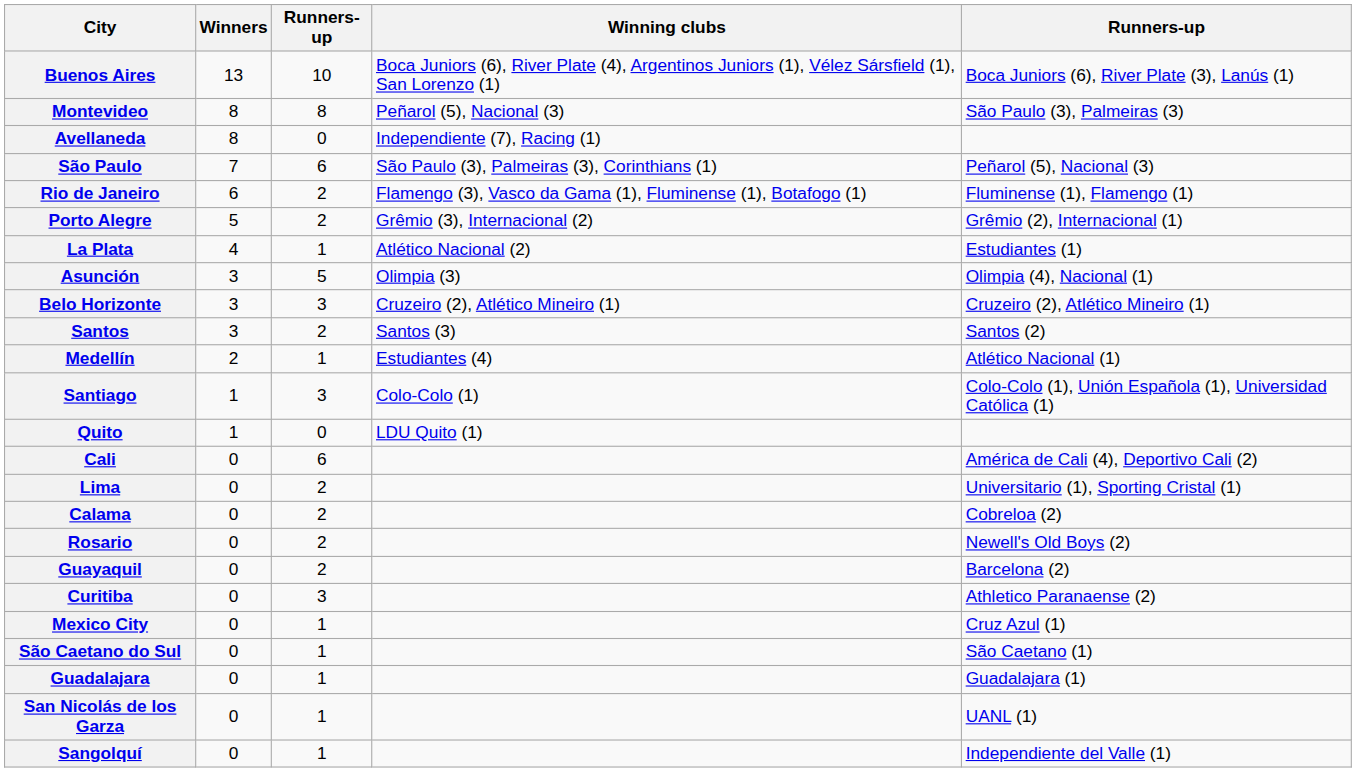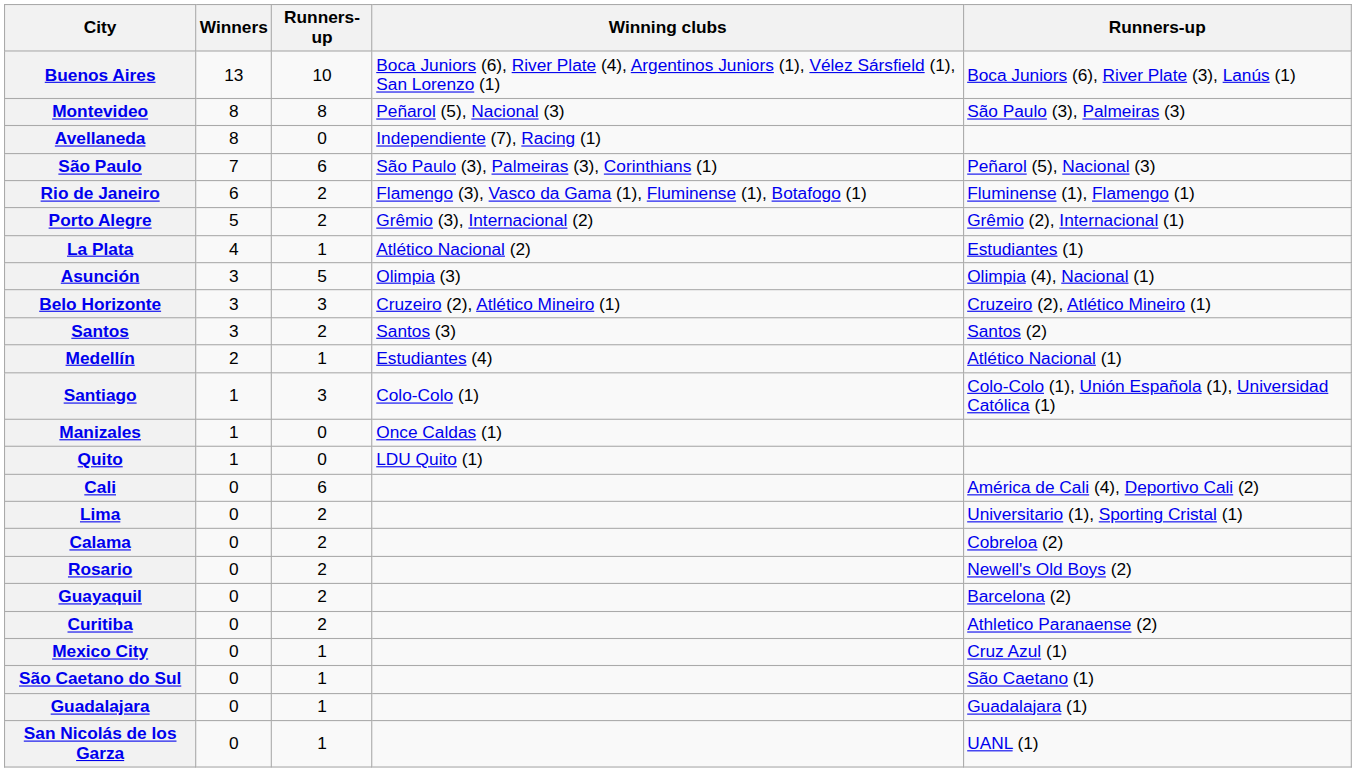+ row: Manizales | 1 | 0 | Once Caldas (1)
Curitiba | column 3: 3 -> 2
- row: Sangolquí | 0 | 1 | Independiente del Valle (1)
